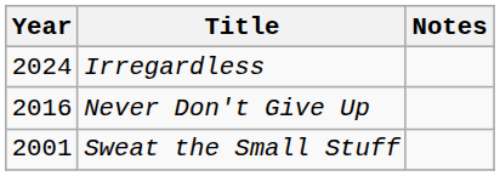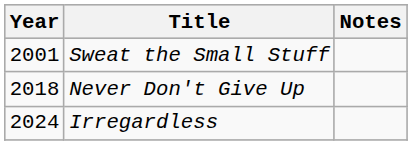rows swapped: Sweat the Small Stuff <-> Irregardless
Never Don't Give Up | Year: 2016 -> 2018
